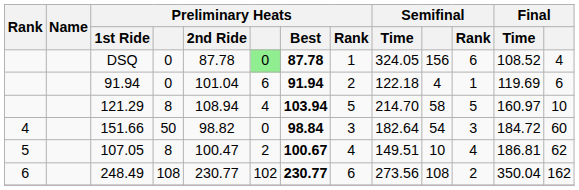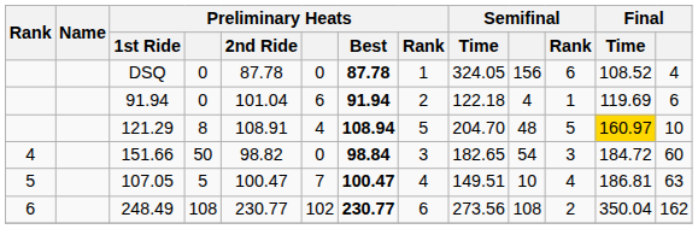DSQ | column 6: lightgreen background -> no background
121.29 | Preliminary Heats / 2nd Ride: 108.94 -> 108.91
121.29 | Preliminary Heats / Best: 103.94 -> 108.94
121.29 | Semifinal / Time: 214.70 -> 204.70
121.29 | Semifinal: 58 -> 48
121.29 | Final / Time: no background -> gold background
151.66 | Semifinal / Time: 182.64 -> 182.65
107.05 | column 4: 8 -> 5
107.05 | column 6: 2 -> 7
107.05 | Preliminary Heats / Best: 100.67 -> 100.47
107.05 | column 13: 62 -> 63
